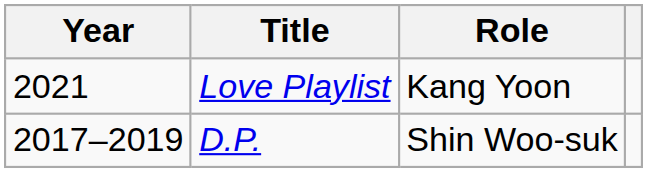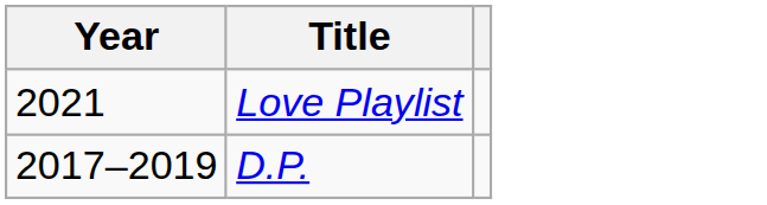- column: Role | Kang Yoon | Shin Woo-suk
